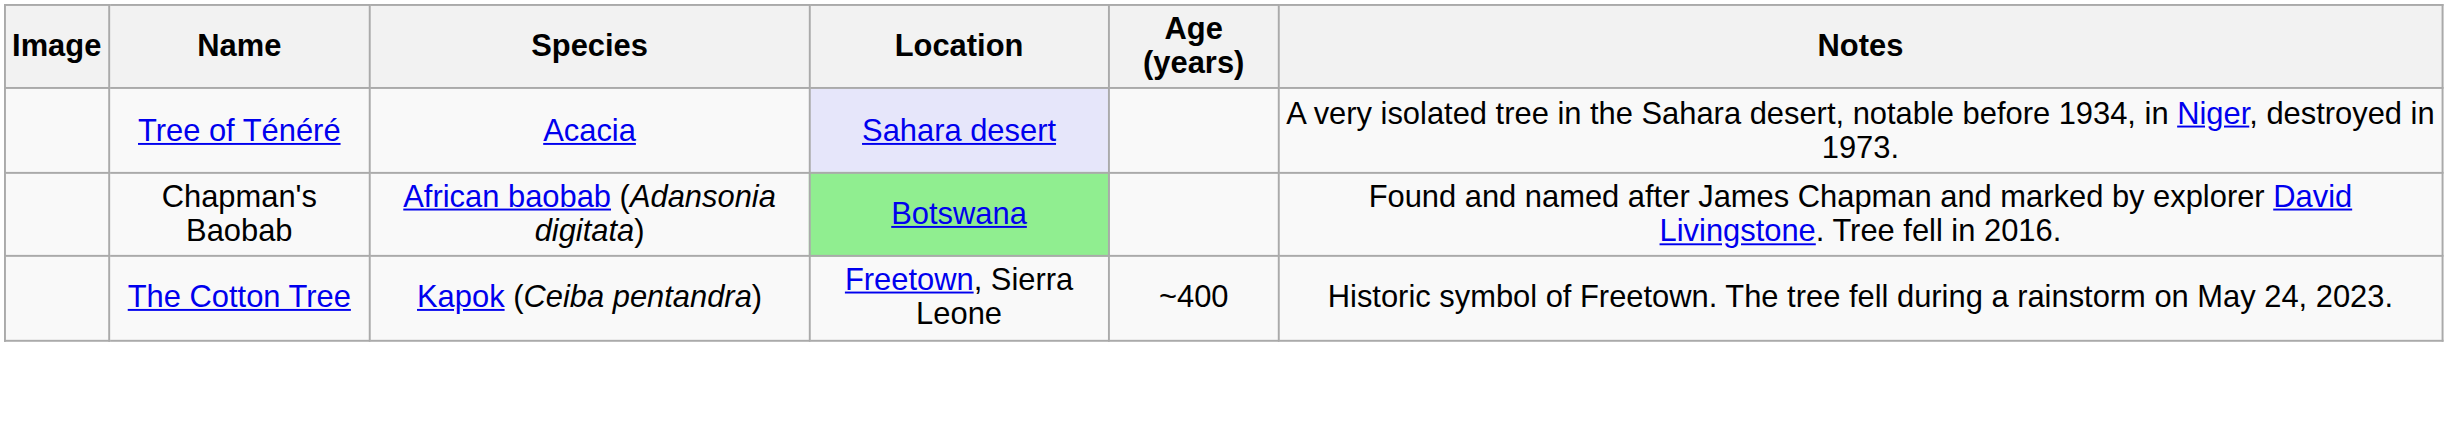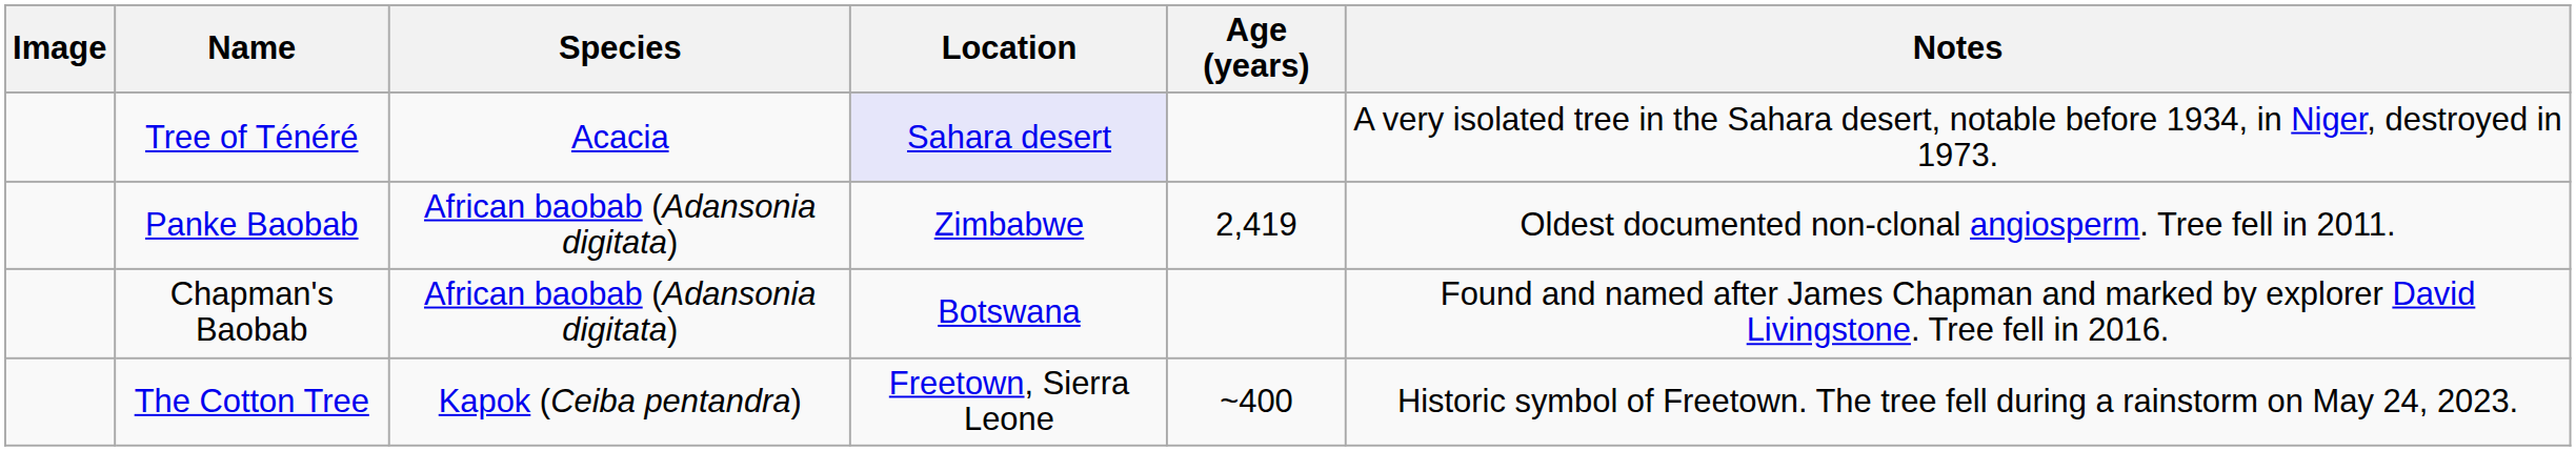+ row: Panke Baobab | African baobab (Adansonia digitata) | Zimbabwe | 2,419 | Oldest documented non-clonal angiosperm. Tree fell in 2011.
Chapman's Baobab | Location: lightgreen background -> no background
